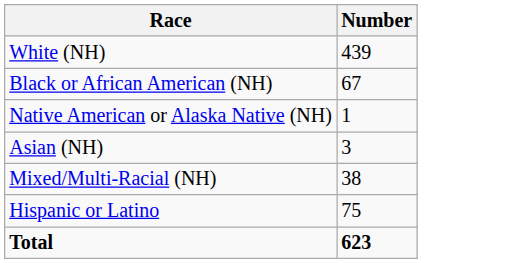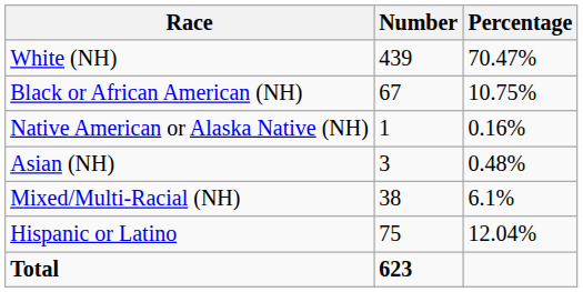+ column: Percentage | 70.47% | 10.75% | 0.16% | 0.48% | 6.1% | 12.04%
